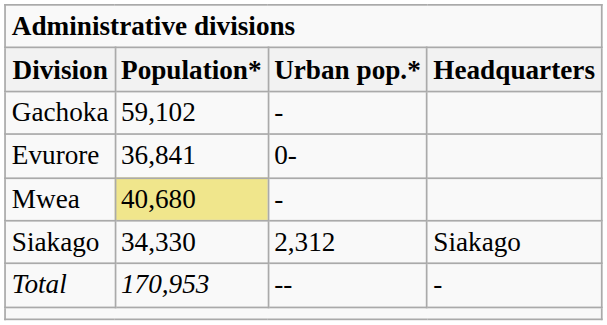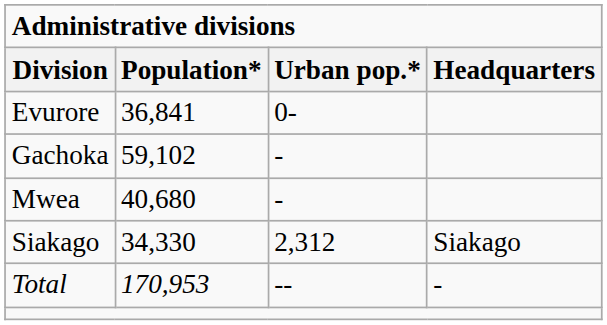rows swapped: Gachoka <-> Evurore
Mwea | Population*: khaki background -> no background
